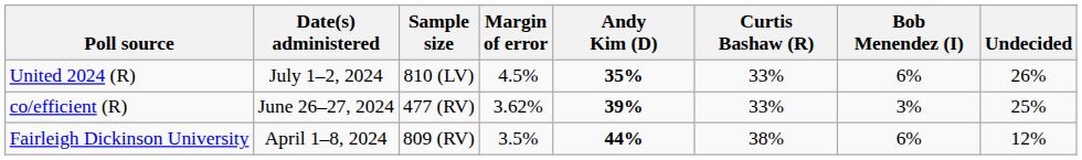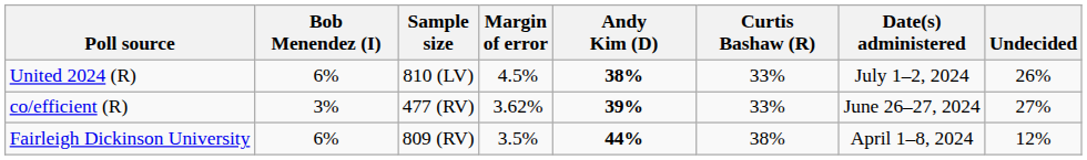columns swapped: Date(s) administered <-> Bob Menendez (I)
United 2024 (R) | Andy Kim (D): 35% -> 38%
co/efficient (R) | Undecided: 25% -> 27%
